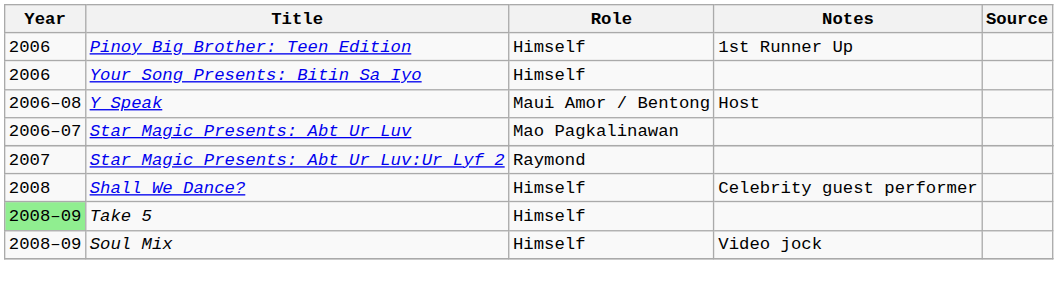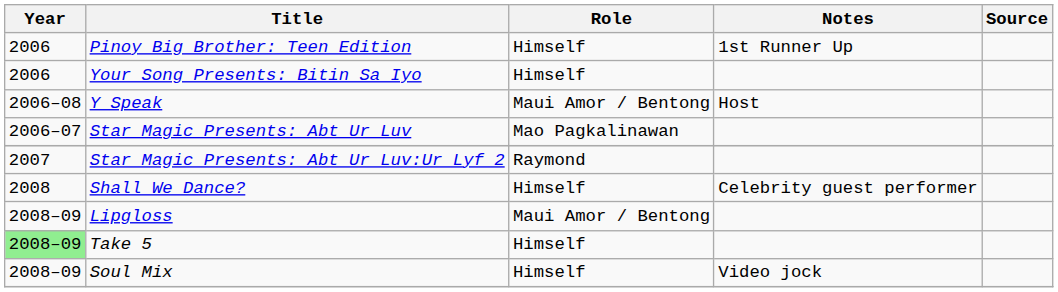+ row: 2008–09 | Lipgloss | Maui Amor / Bentong
